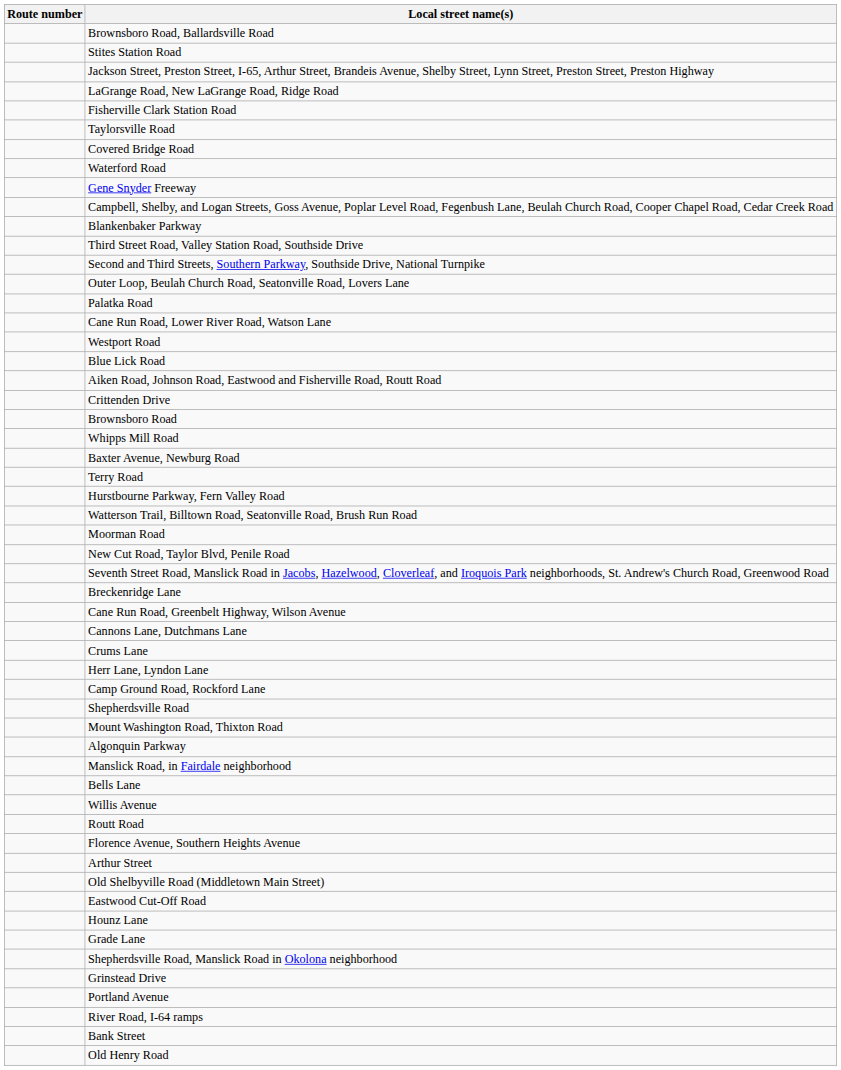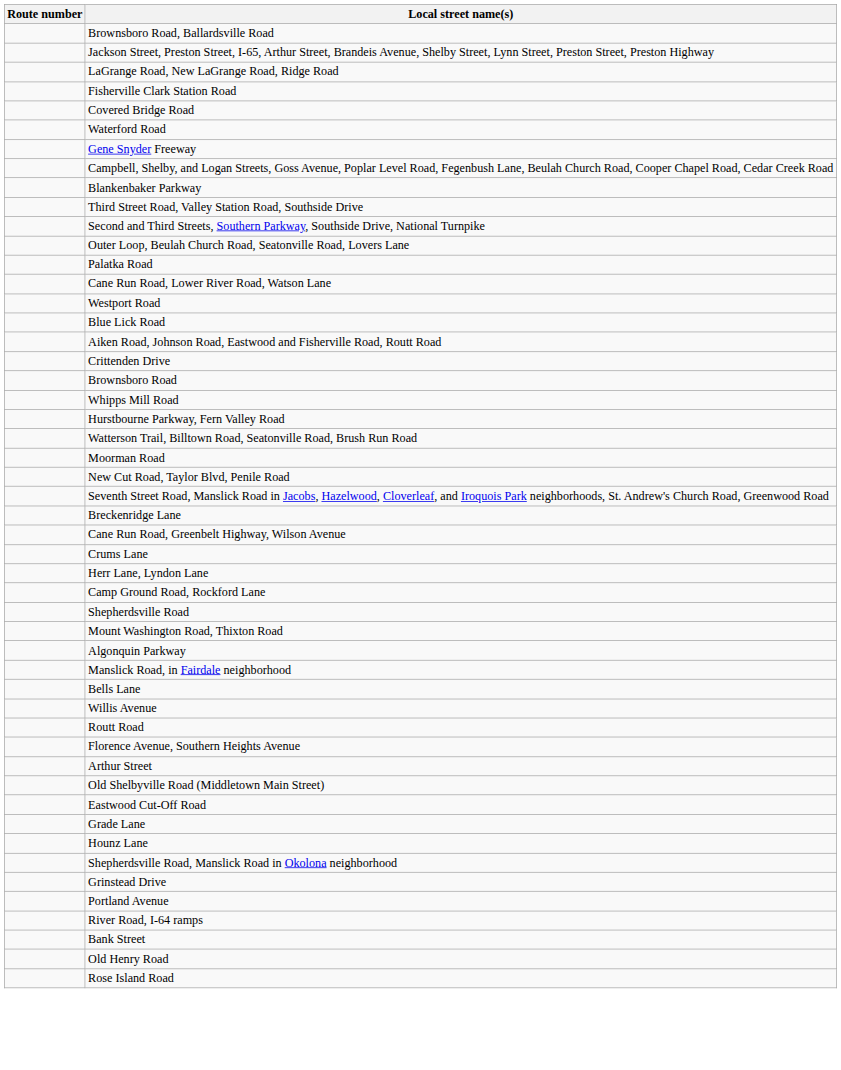- row: Stites Station Road
- row: Taylorsville Road
- row: Baxter Avenue, Newburg Road
- row: Terry Road
- row: Cannons Lane, Dutchmans Lane
rows swapped: Grade Lane <-> Hounz Lane
+ row: Rose Island Road
